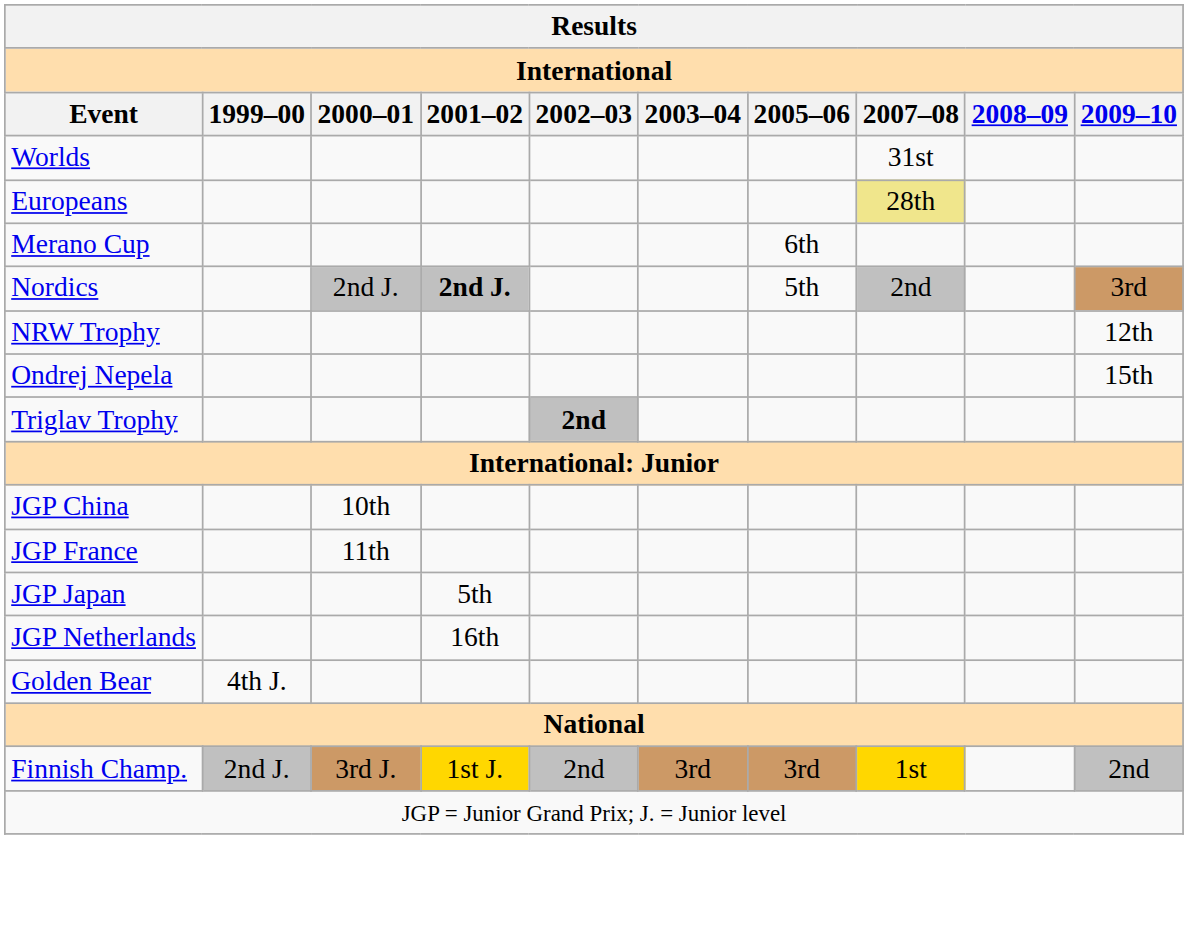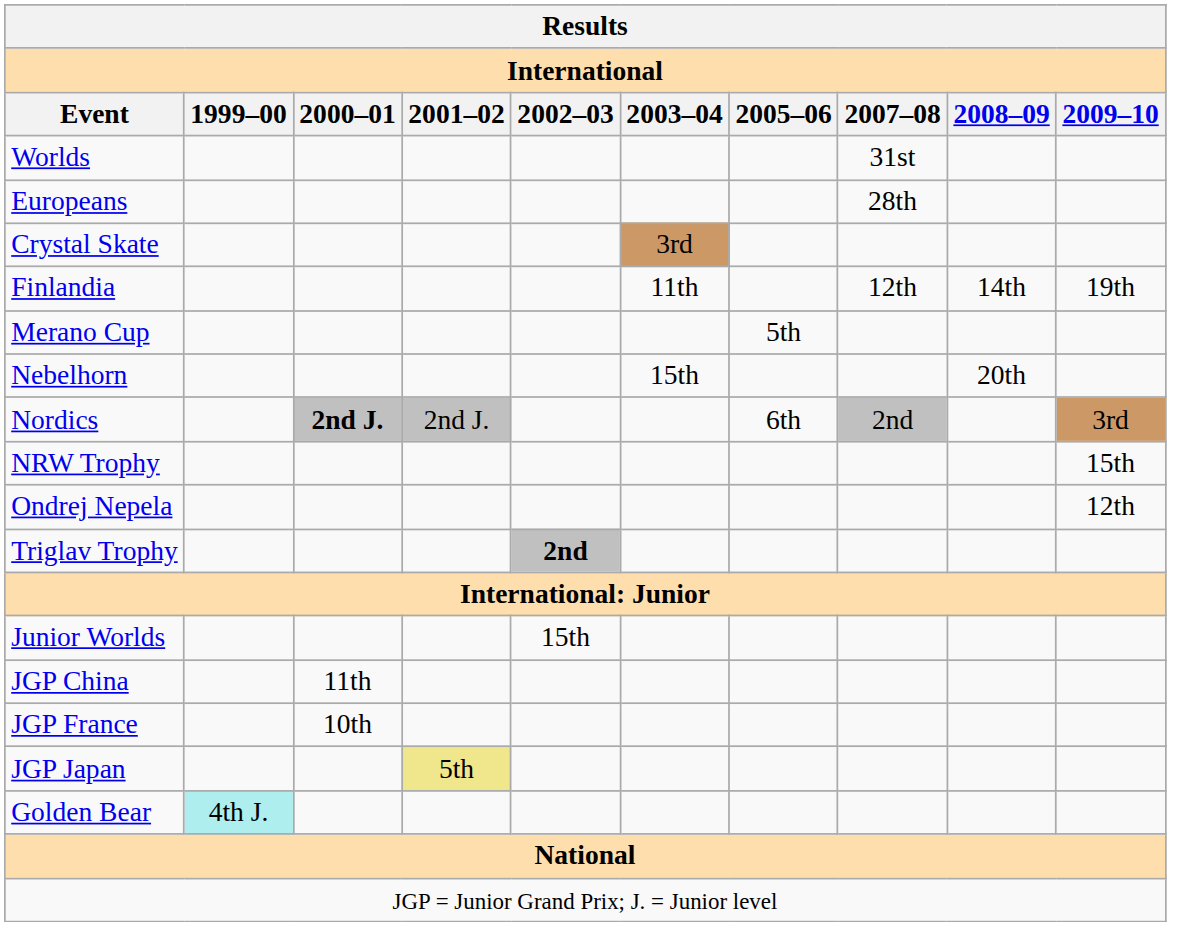Europeans | 2007–08: khaki background -> no background
+ row: Crystal Skate | 3rd
+ row: Finlandia | 11th | 12th | 14th | 19th
Merano Cup | 2005–06: 6th -> 5th
+ row: Nebelhorn | 15th | 20th
Nordics | 2000–01: normal -> bold
Nordics | 2001–02: bold -> normal
Nordics | 2005–06: 5th -> 6th
NRW Trophy | 2009–10: 12th -> 15th
Ondrej Nepela | 2009–10: 15th -> 12th
+ row: Junior Worlds | 15th
JGP China | 2000–01: 10th -> 11th
JGP France | 2000–01: 11th -> 10th
JGP Japan | 2001–02: no background -> khaki background
- row: JGP Netherlands | 16th
Golden Bear | 1999–00: no background -> paleturquoise background
- row: Finnish Champ. | 2nd J. | 3rd J. | 1st J. | 2nd | 3rd | 3rd | 1st | 2nd
